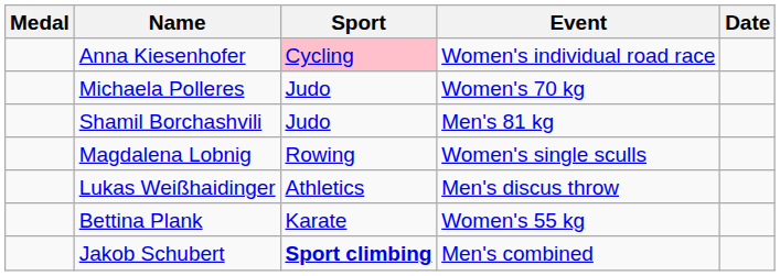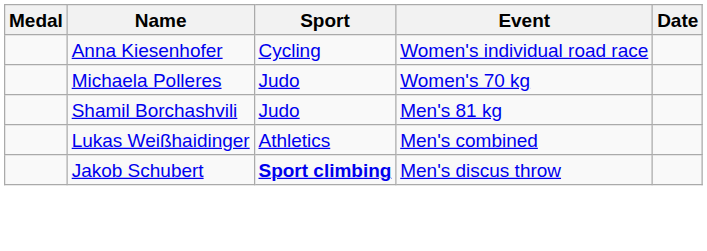Anna Kiesenhofer | Sport: pink background -> no background
- row: Magdalena Lobnig | Rowing | Women's single sculls
Lukas Weißhaidinger | Event: Men's discus throw -> Men's combined
- row: Bettina Plank | Karate | Women's 55 kg
Jakob Schubert | Event: Men's combined -> Men's discus throw
